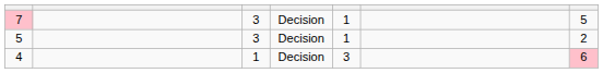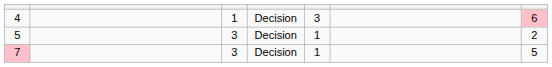rows swapped: 4 <-> 7
